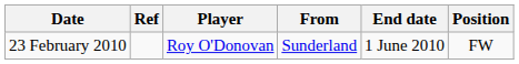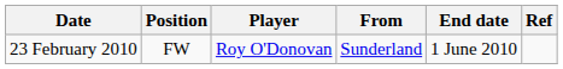columns swapped: Position <-> Ref
